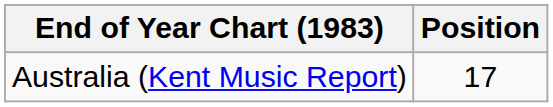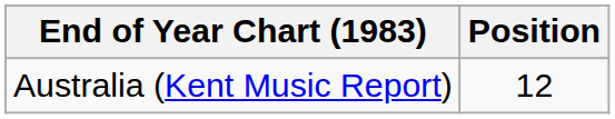Australia (Kent Music Report) | Position: 17 -> 12
